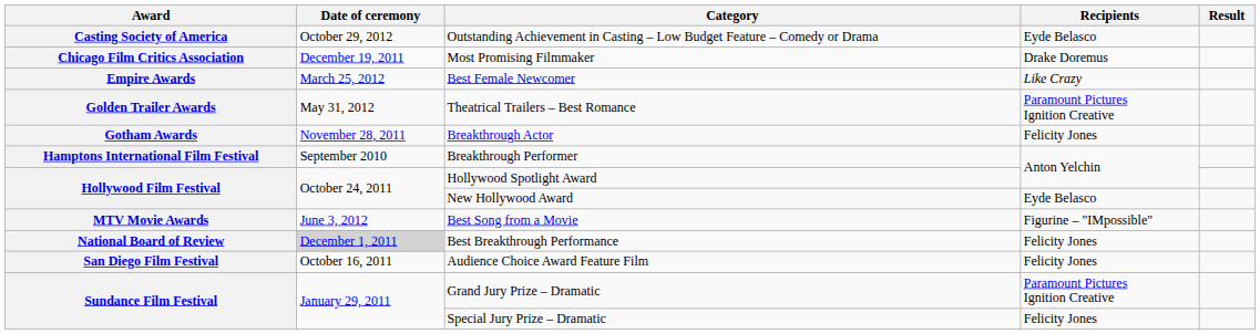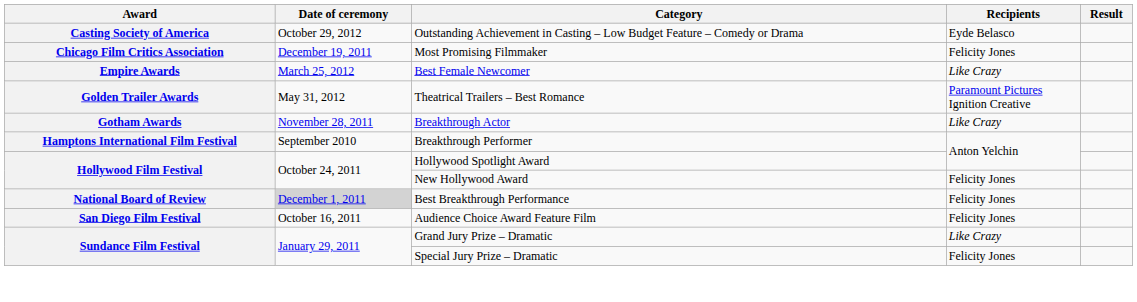Most Promising Filmmaker | Recipients: Drake Doremus -> Felicity Jones
Breakthrough Actor | Recipients: Felicity Jones -> Like Crazy
New Hollywood Award | Recipients: Eyde Belasco -> Felicity Jones
- row: MTV Movie Awards | June 3, 2012 | Best Song from a Movie | Figurine – "IMpossible"
Grand Jury Prize – Dramatic | Recipients: Paramount Pictures Ignition Creative -> Like Crazy
